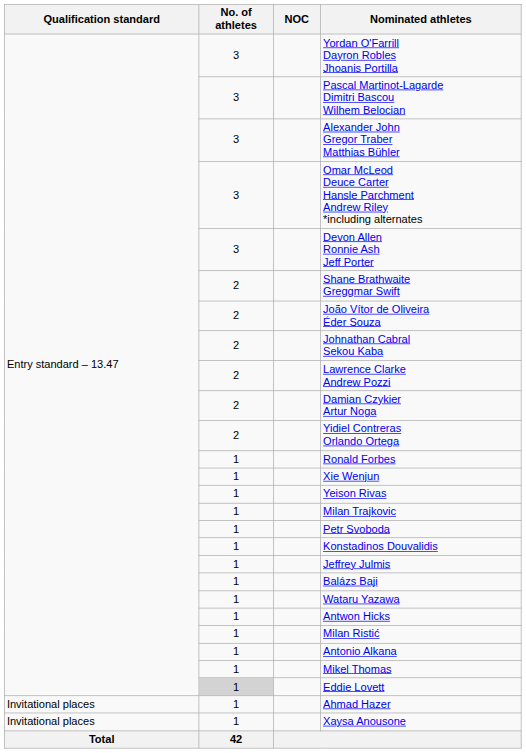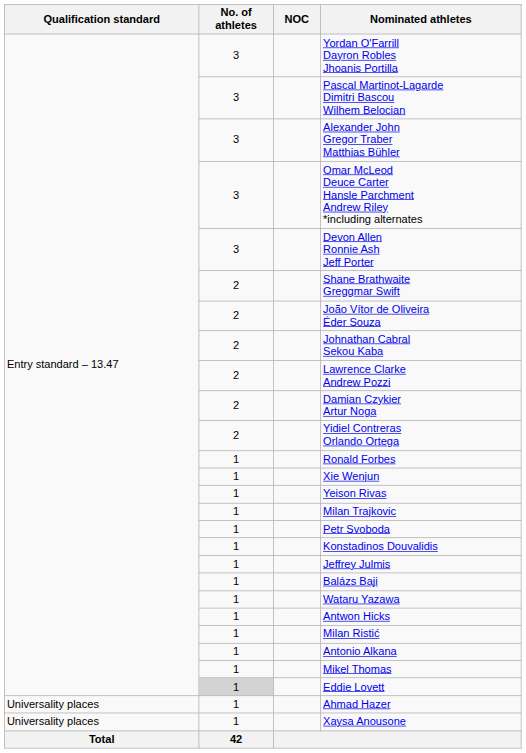Ahmad Hazer | Qualification standard: Invitational places -> Universality places
Xaysa Anousone | Qualification standard: Invitational places -> Universality places
